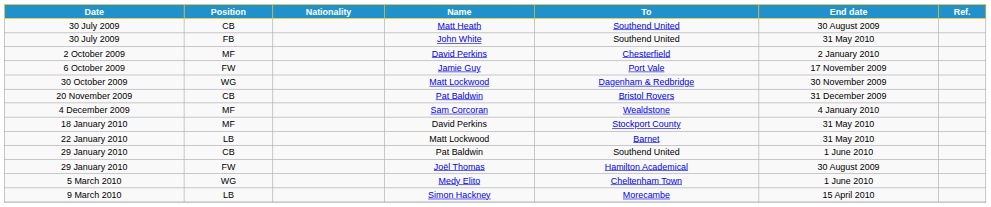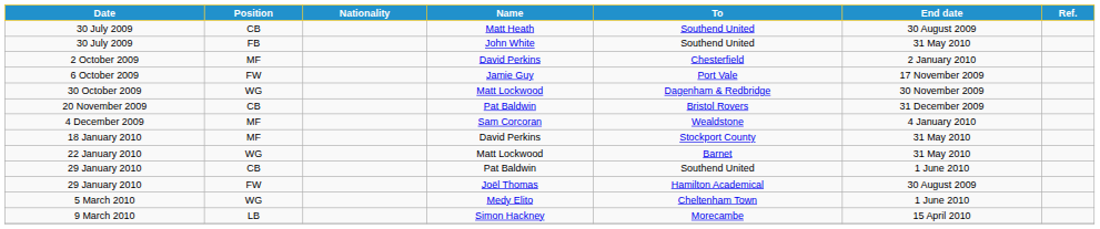22 January 2010 | Position: LB -> WG
